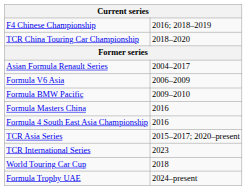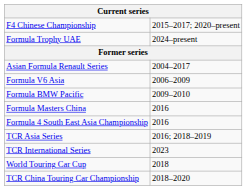F4 Chinese Championship | column 2: 2016; 2018–2019 -> 2015–2017; 2020–present
rows swapped: Formula Trophy UAE <-> TCR China Touring Car Championship
TCR Asia Series | column 2: 2015–2017; 2020–present -> 2016; 2018–2019
